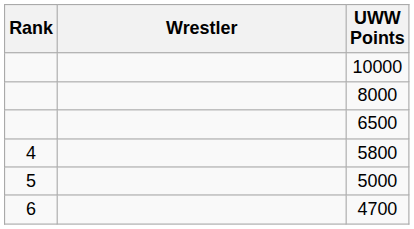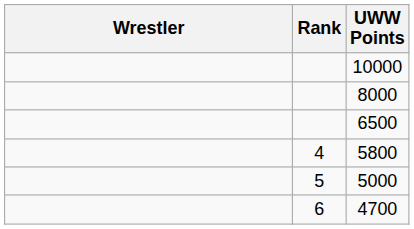columns swapped: Rank <-> Wrestler
